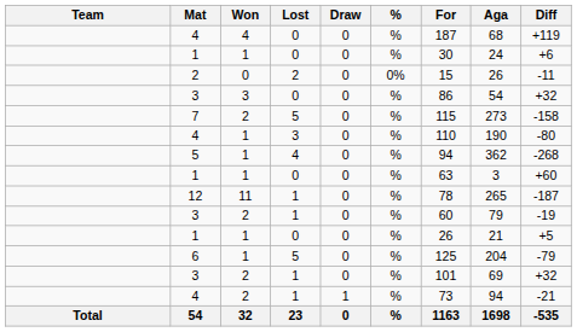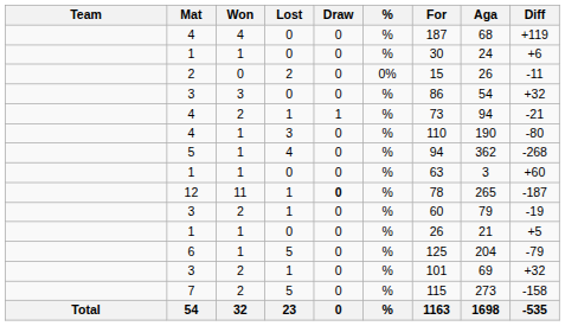rows swapped: 4 / 2 <-> 7
12 | Draw: normal -> bold
